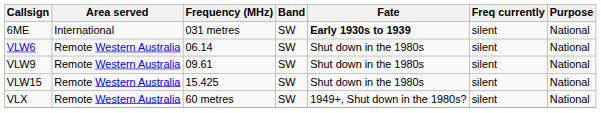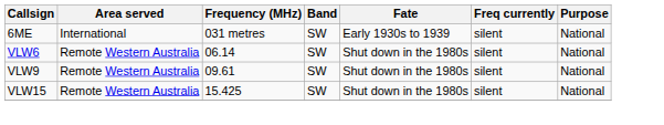6ME | Fate: bold -> normal
- row: VLX | Remote Western Australia | 60 metres | SW | 1949+, Shut down in the 1980s? | silent | National
